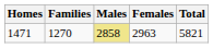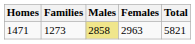1471 | Families: 1270 -> 1273
